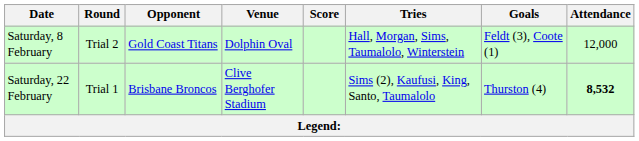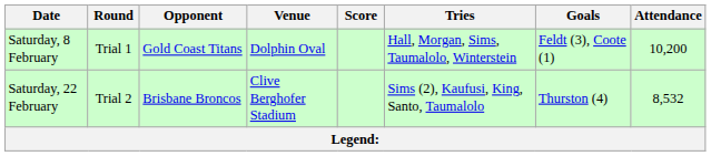Saturday, 8 February | Round: Trial 2 -> Trial 1
Saturday, 8 February | Attendance: 12,000 -> 10,200
Saturday, 22 February | Round: Trial 1 -> Trial 2
Saturday, 22 February | Attendance: bold -> normal
